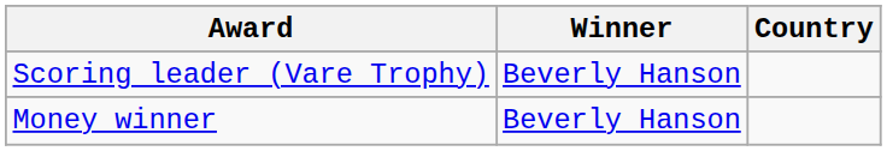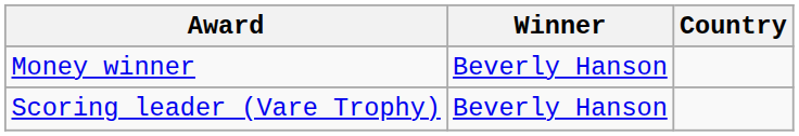rows swapped: Money winner <-> Scoring leader (Vare Trophy)
